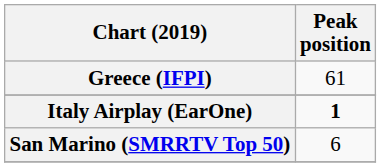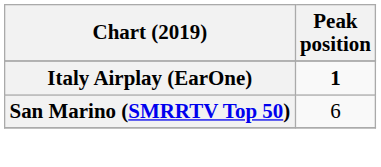- row: Greece (IFPI) | 61
